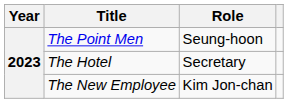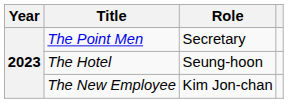The Point Men | Role: Seung-hoon -> Secretary
The Hotel | Role: Secretary -> Seung-hoon
